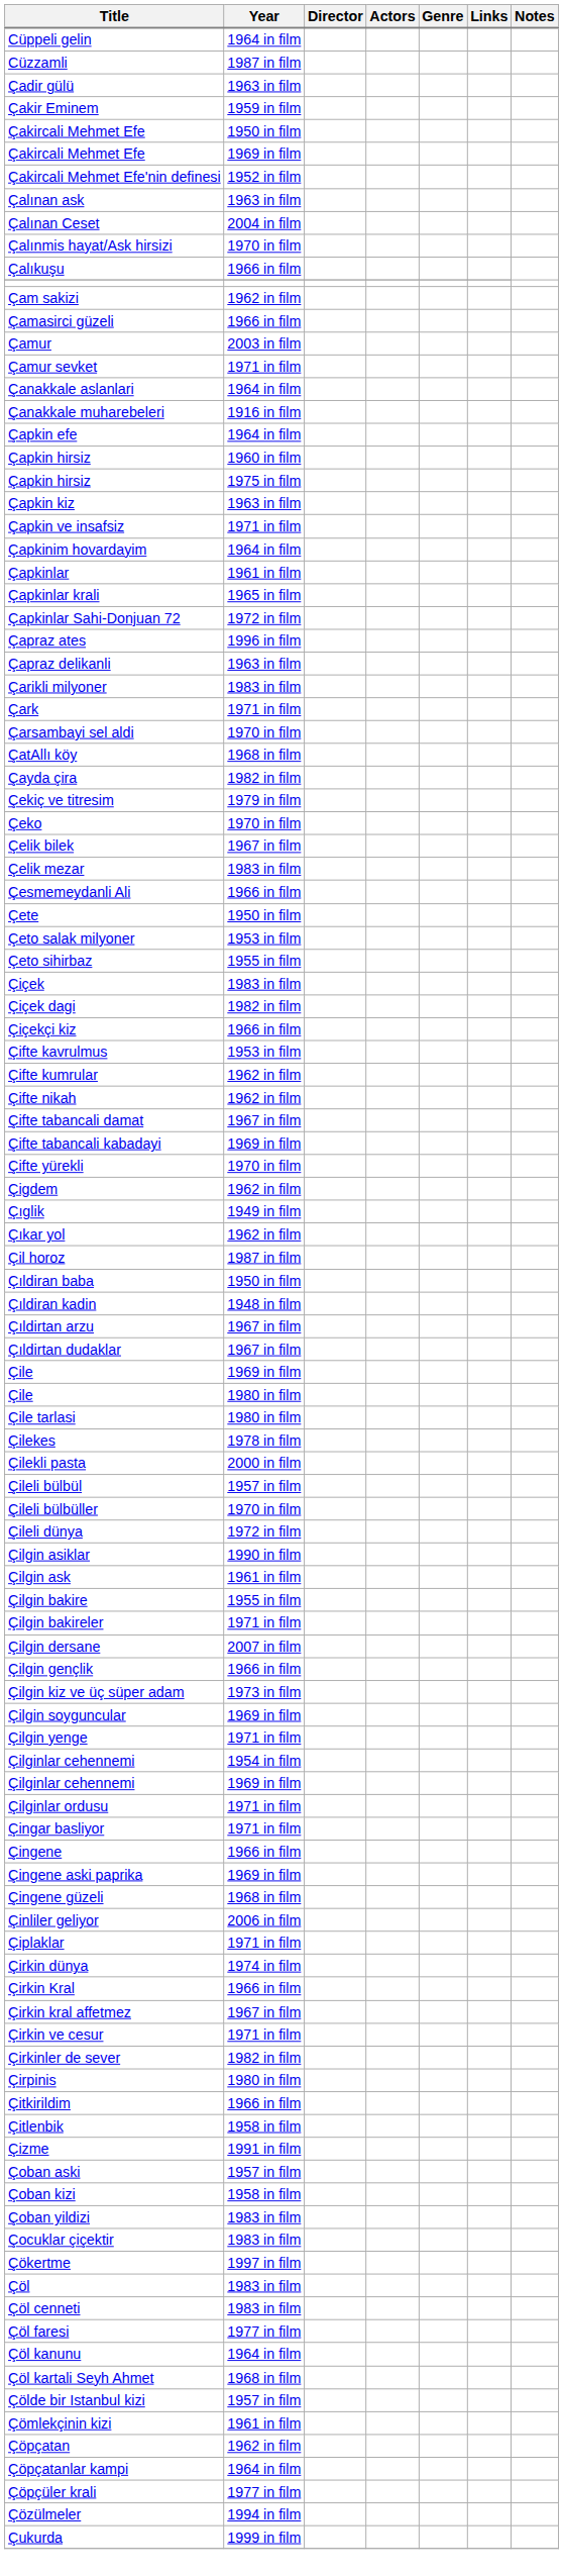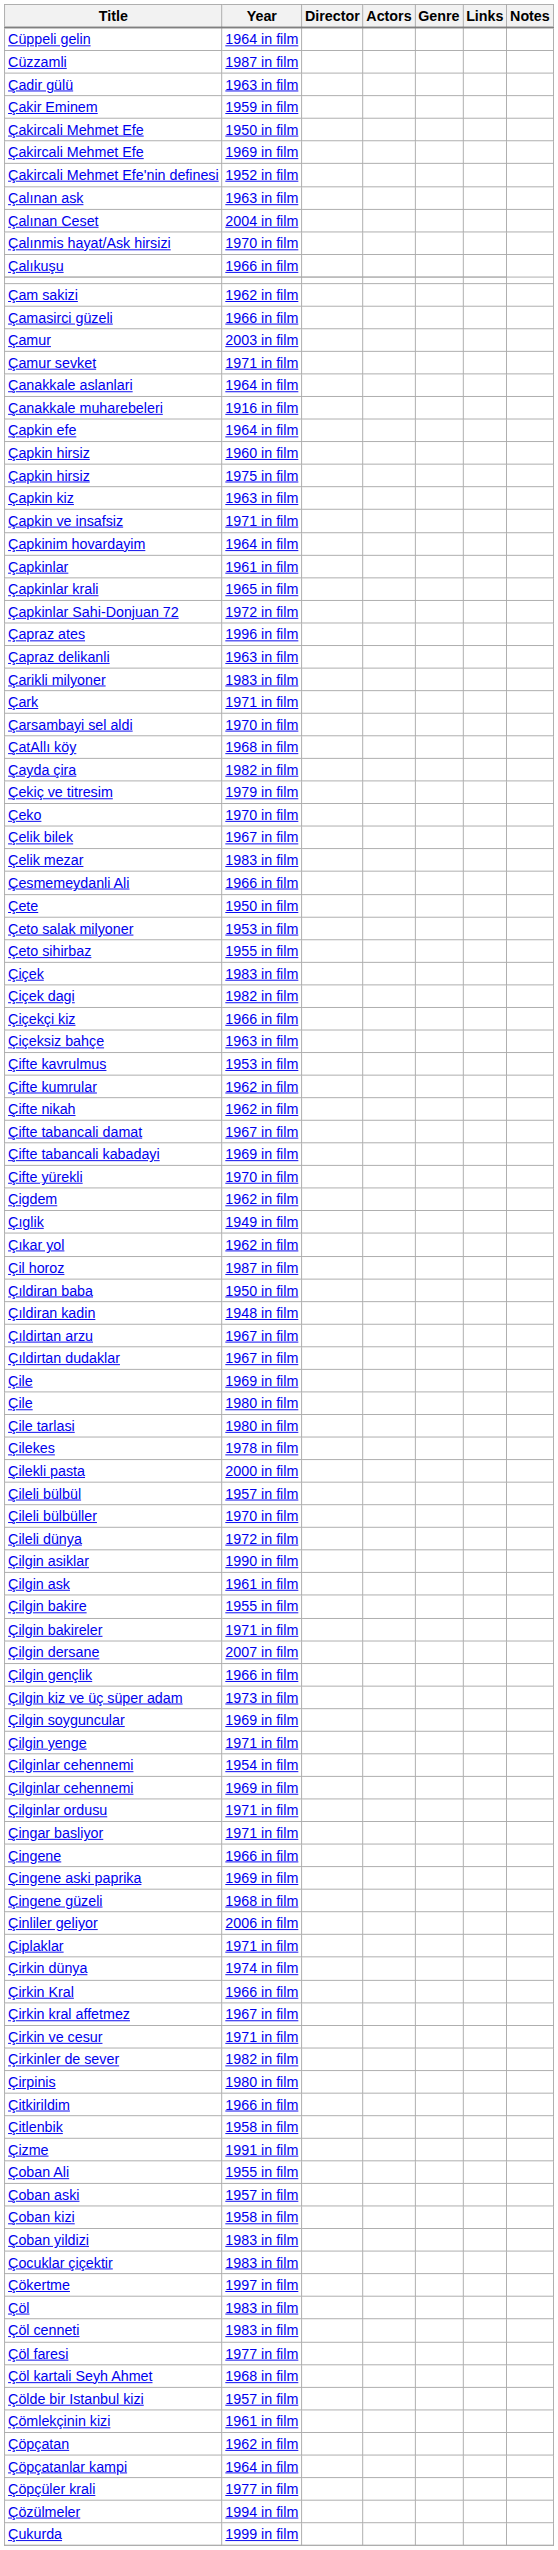+ row: Çiçeksiz bahçe | 1963 in film
+ row: Çoban Ali | 1955 in film
- row: Çöl kanunu | 1964 in film
